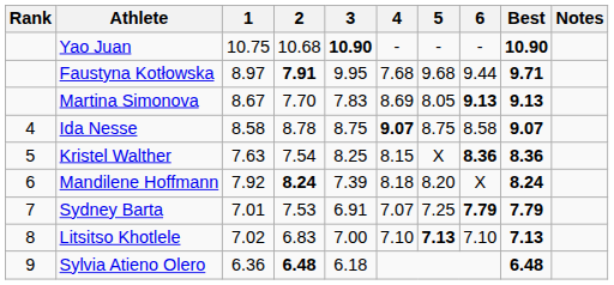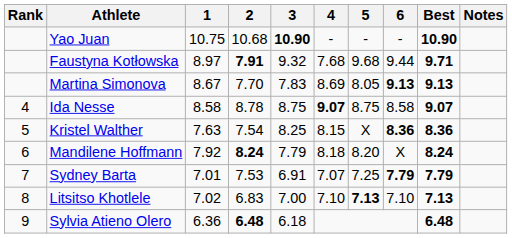Faustyna Kotłowska | 3: 9.95 -> 9.32
Mandilene Hoffmann | 3: 7.39 -> 7.79
